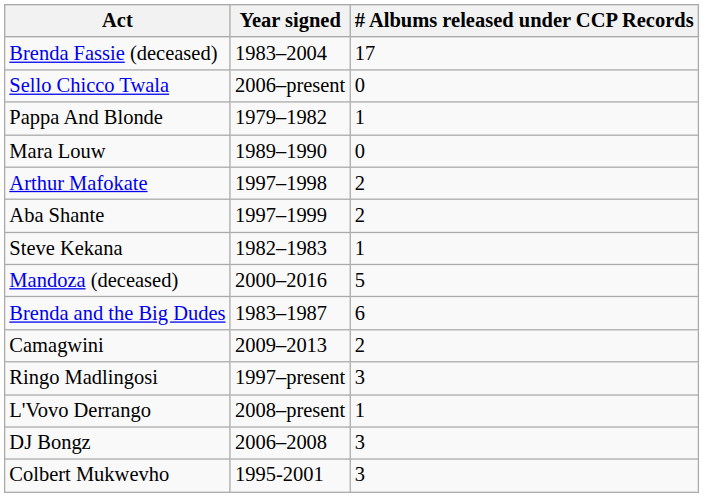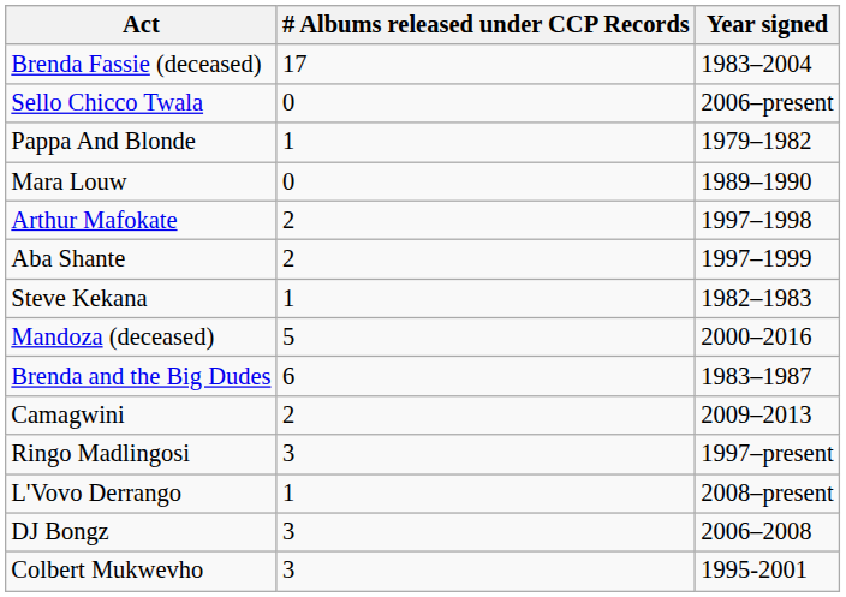columns swapped: Year signed <-> # Albums released under CCP Records
